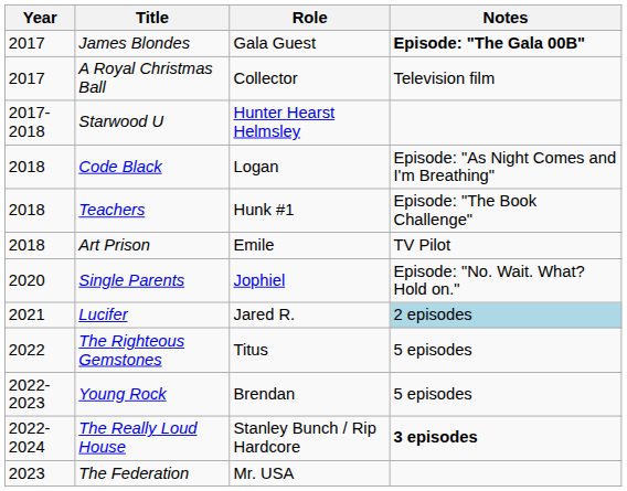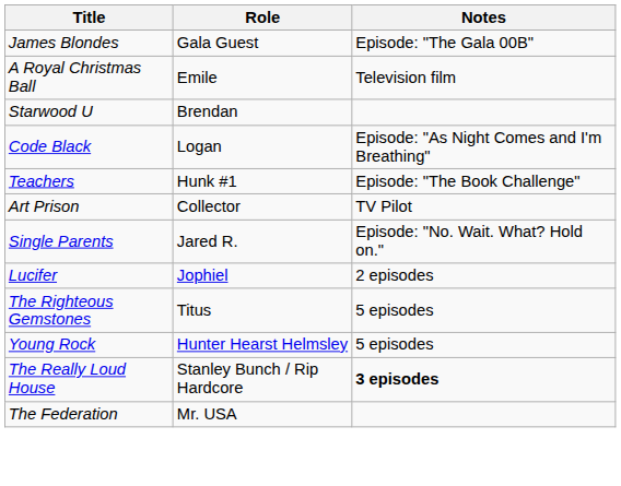- column: Year | 2017 | 2017 | 2017-2018 | 2018 | 2018 | 2018 | 2020 | 2021 | 2022 | 2022-2023 | 2022-2024 | 2023
James Blondes | Notes: bold -> normal
A Royal Christmas Ball | Role: Collector -> Emile
Starwood U | Role: Hunter Hearst Helmsley -> Brendan
Art Prison | Role: Emile -> Collector
Single Parents | Role: Jophiel -> Jared R.
Lucifer | Role: Jared R. -> Jophiel
Lucifer | Notes: lightblue background -> no background
Young Rock | Role: Brendan -> Hunter Hearst Helmsley
